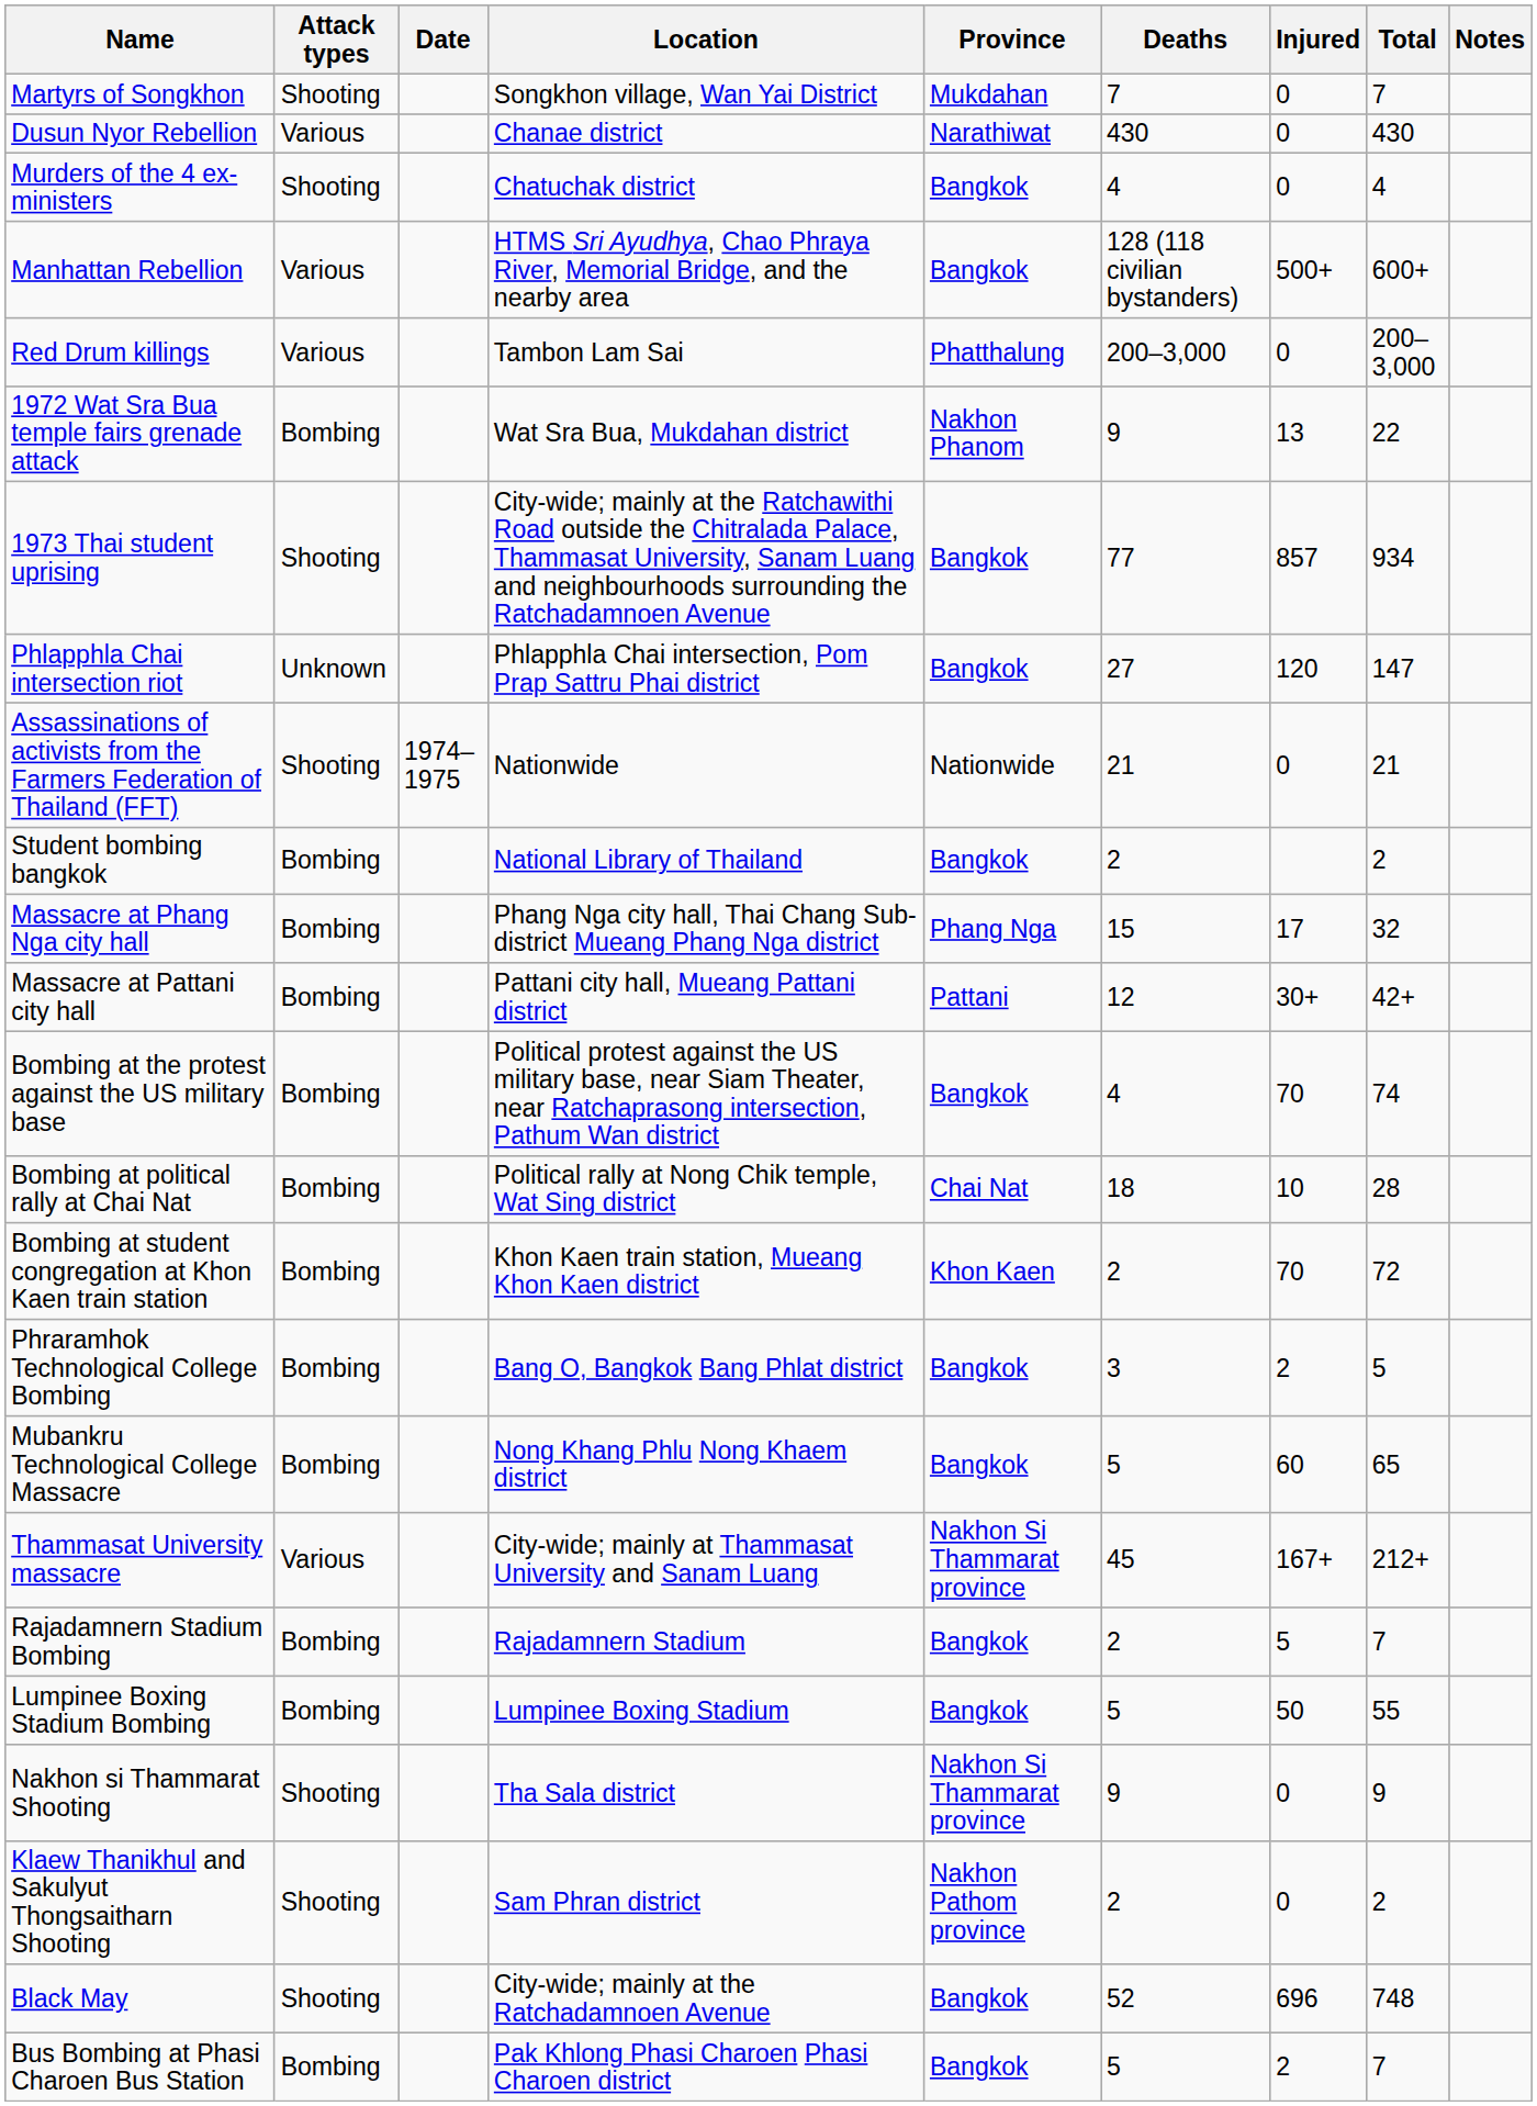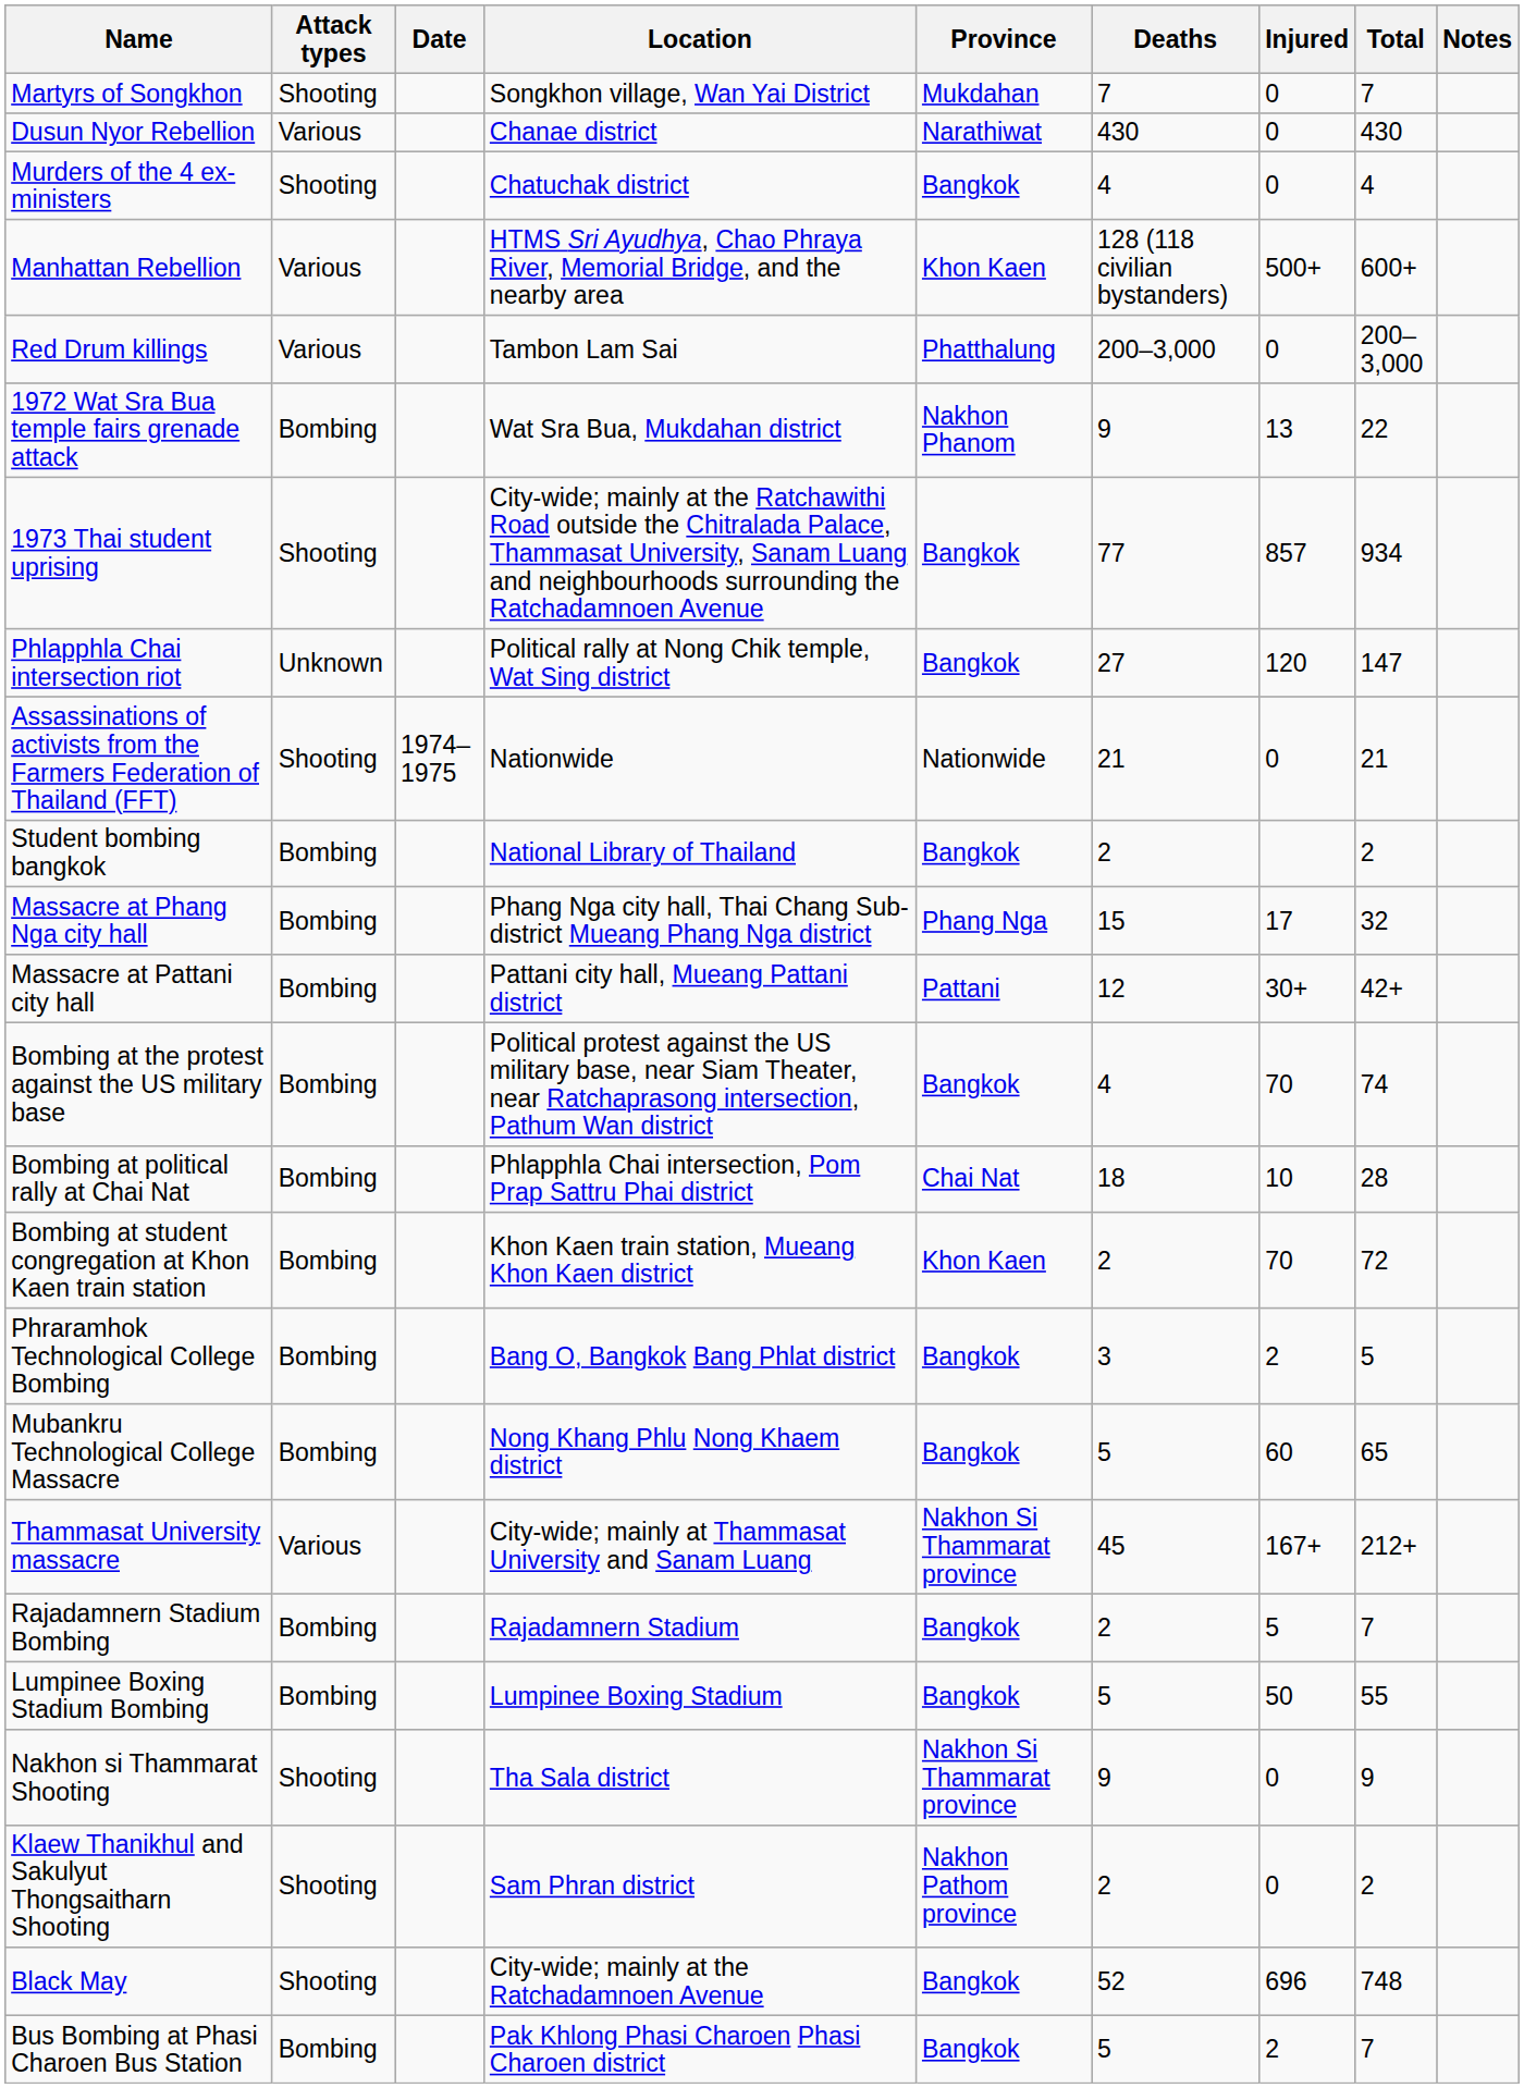Manhattan Rebellion | Province: Bangkok -> Khon Kaen
Phlapphla Chai intersection riot | Location: Phlapphla Chai intersection, Pom Prap Sattru Phai district -> Political rally at Nong Chik temple, Wat Sing district
Bombing at political rally at Chai Nat | Location: Political rally at Nong Chik temple, Wat Sing district -> Phlapphla Chai intersection, Pom Prap Sattru Phai district
